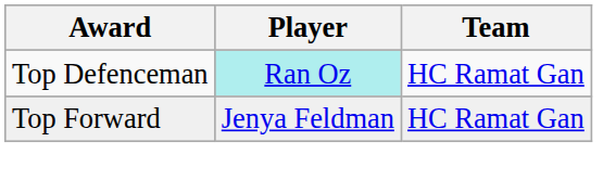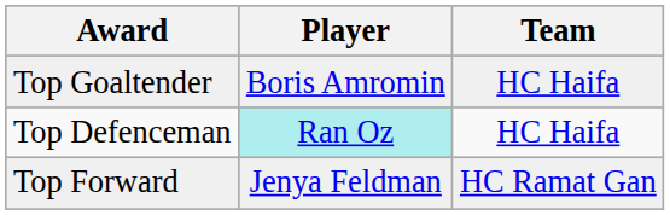+ row: Top Goaltender | Boris Amromin | HC Haifa
Top Defenceman | Team: HC Ramat Gan -> HC Haifa
